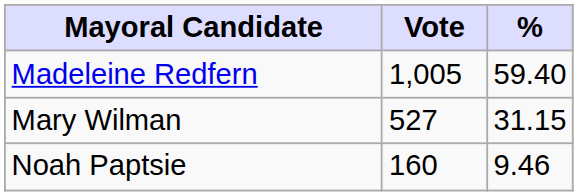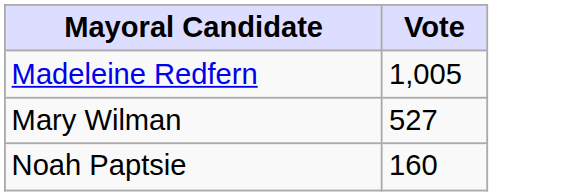- column: % | 59.40 | 31.15 | 9.46
